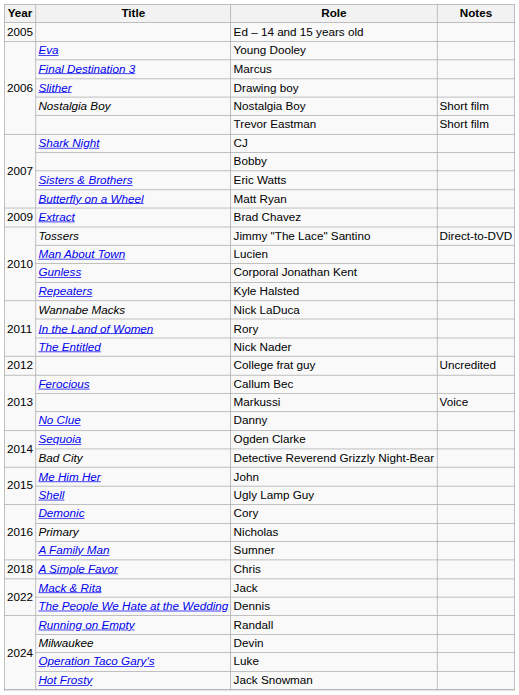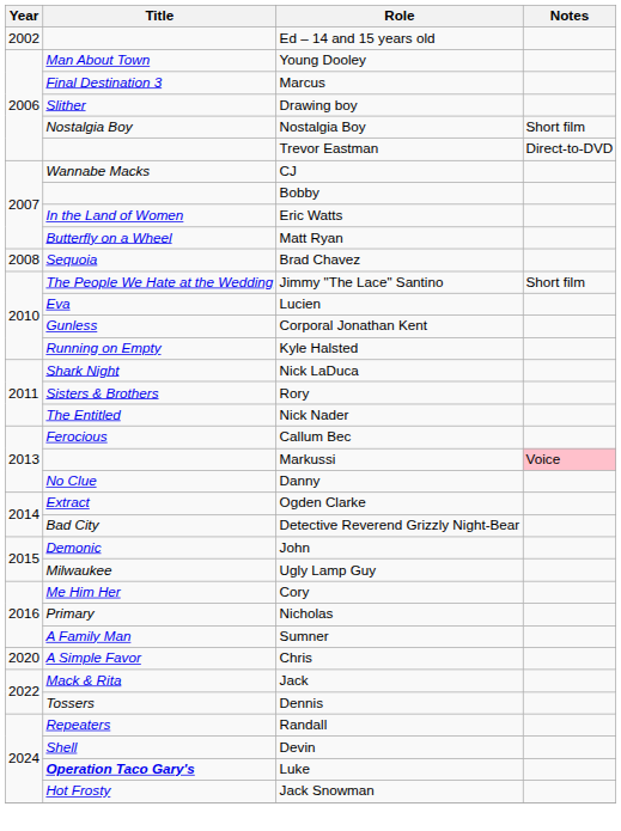Ed – 14 and 15 years old | Year: 2005 -> 2002
Young Dooley | Title: Eva -> Man About Town
Trevor Eastman | Notes: Short film -> Direct-to-DVD
CJ | Title: Shark Night -> Wannabe Macks
Eric Watts | Title: Sisters & Brothers -> In the Land of Women
Brad Chavez | Year: 2009 -> 2008
Brad Chavez | Title: Extract -> Sequoia
Jimmy "The Lace" Santino | Title: Tossers -> The People We Hate at the Wedding
Jimmy "The Lace" Santino | Notes: Direct-to-DVD -> Short film
Lucien | Title: Man About Town -> Eva
Kyle Halsted | Title: Repeaters -> Running on Empty
Nick LaDuca | Title: Wannabe Macks -> Shark Night
Rory | Title: In the Land of Women -> Sisters & Brothers
- row: 2012 | College frat guy | Uncredited
Markussi | Notes: no background -> pink background
Ogden Clarke | Title: Sequoia -> Extract
John | Title: Me Him Her -> Demonic
Ugly Lamp Guy | Title: Shell -> Milwaukee
Cory | Title: Demonic -> Me Him Her
Chris | Year: 2018 -> 2020
Dennis | Title: The People We Hate at the Wedding -> Tossers
Randall | Title: Running on Empty -> Repeaters
Devin | Title: Milwaukee -> Shell
Luke | Title: normal -> bold
